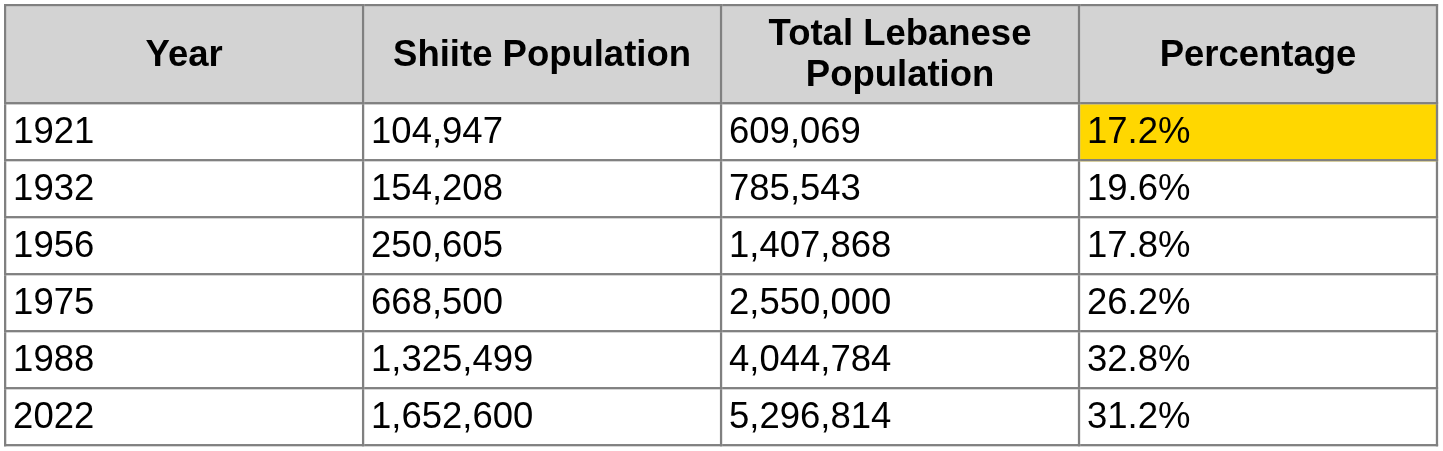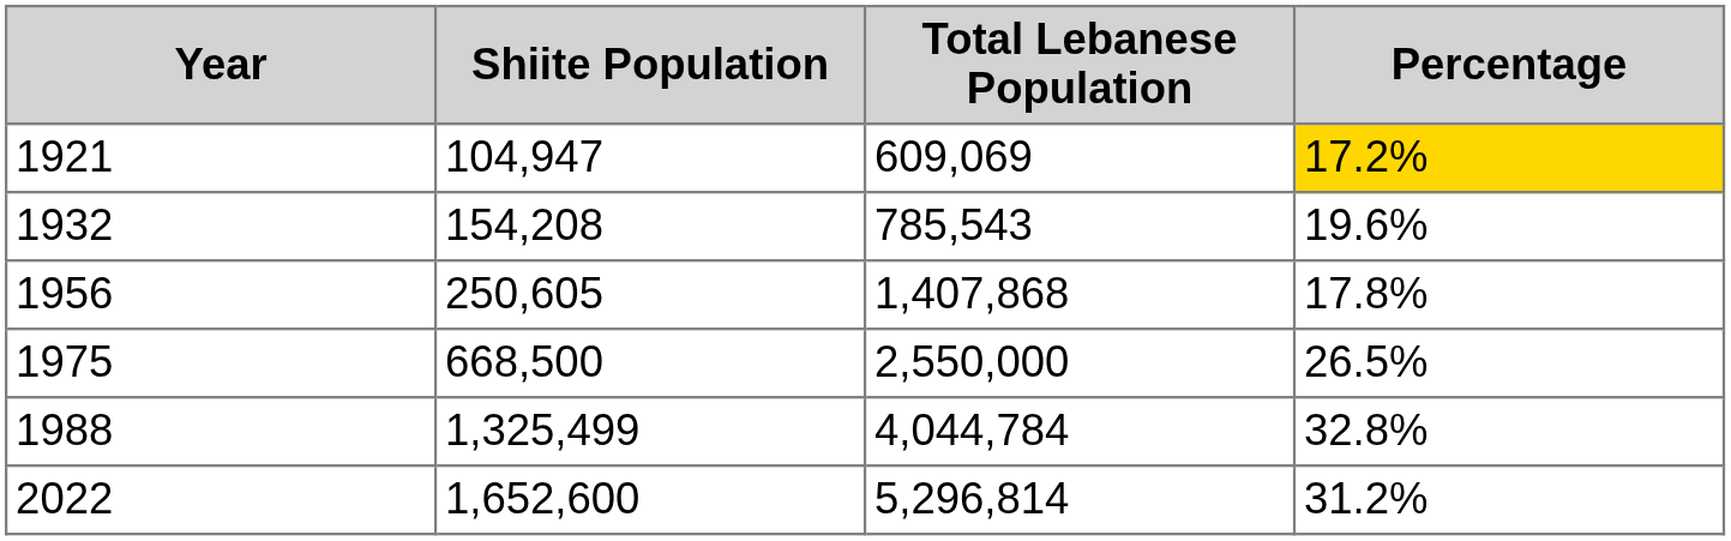1975 | Percentage: 26.2% -> 26.5%
